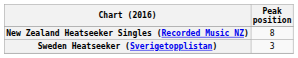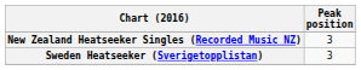New Zealand Heatseeker Singles (Recorded Music NZ) | Peak position: 8 -> 3
